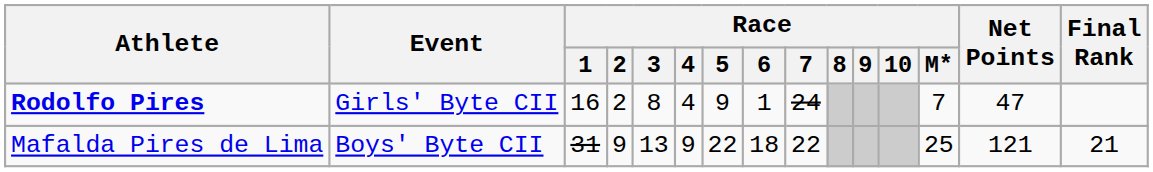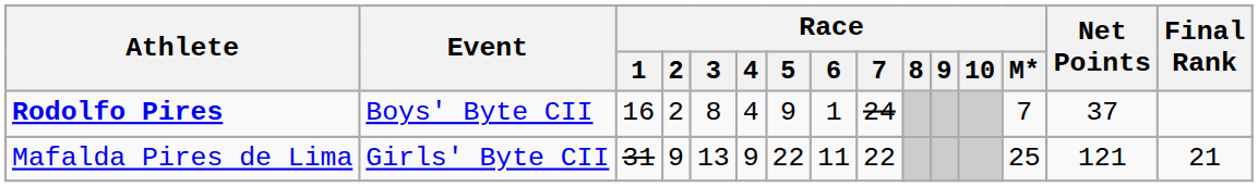Rodolfo Pires | Event: Girls' Byte CII -> Boys' Byte CII
Rodolfo Pires | Net Points: 47 -> 37
Mafalda Pires de Lima | Event: Boys' Byte CII -> Girls' Byte CII
Mafalda Pires de Lima | Race / 6: 18 -> 11
